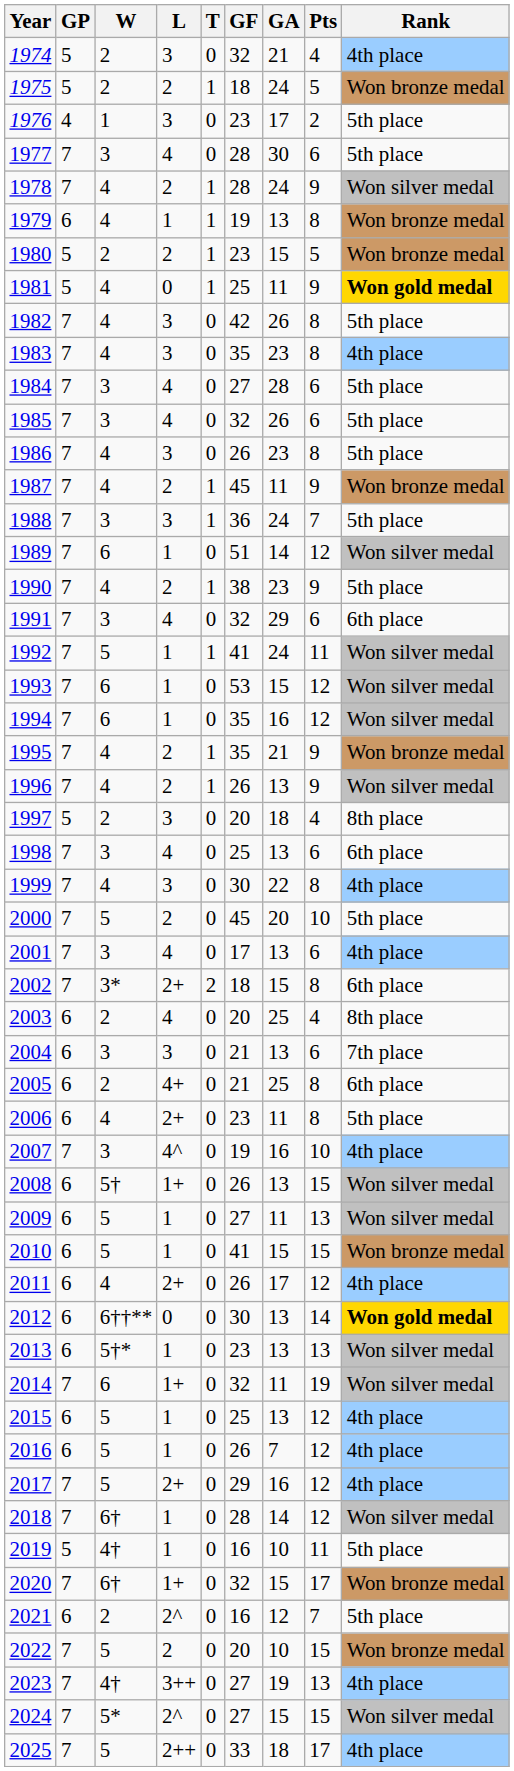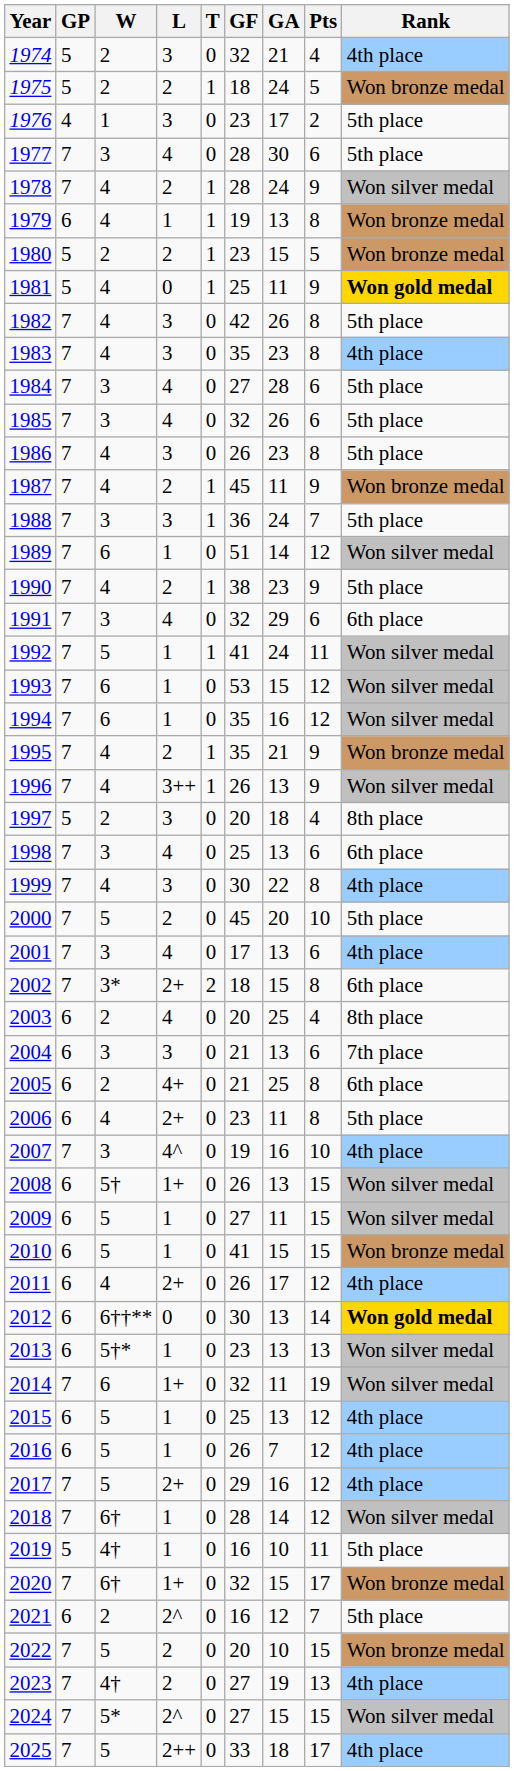1996 | L: 2 -> 3++
2009 | Pts: 13 -> 15
2023 | L: 3++ -> 2
